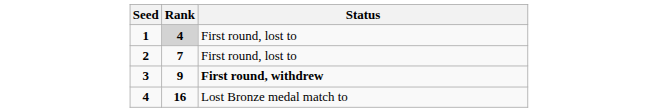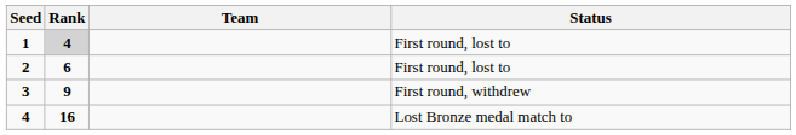+ column: Team
2 | Rank: 7 -> 6
3 | Status: bold -> normal
